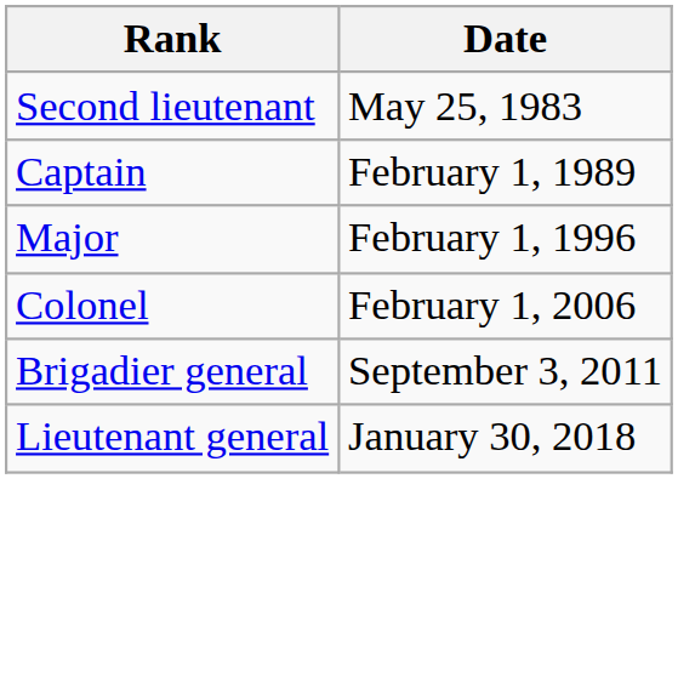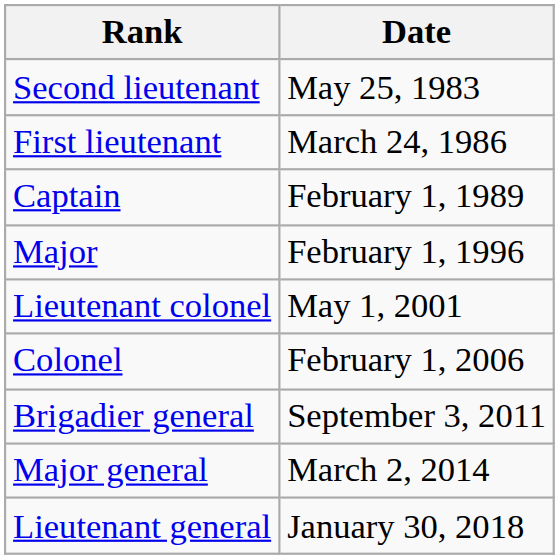+ row: First lieutenant | March 24, 1986
+ row: Lieutenant colonel | May 1, 2001
+ row: Major general | March 2, 2014
